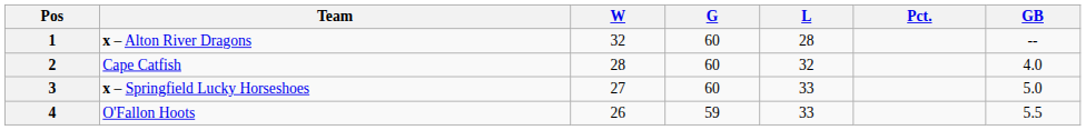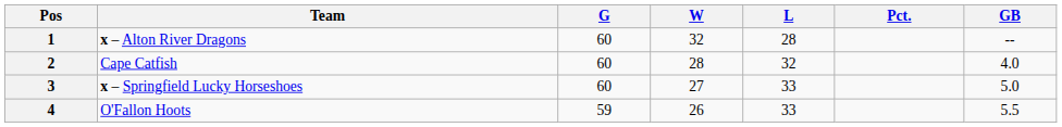columns swapped: G <-> W
